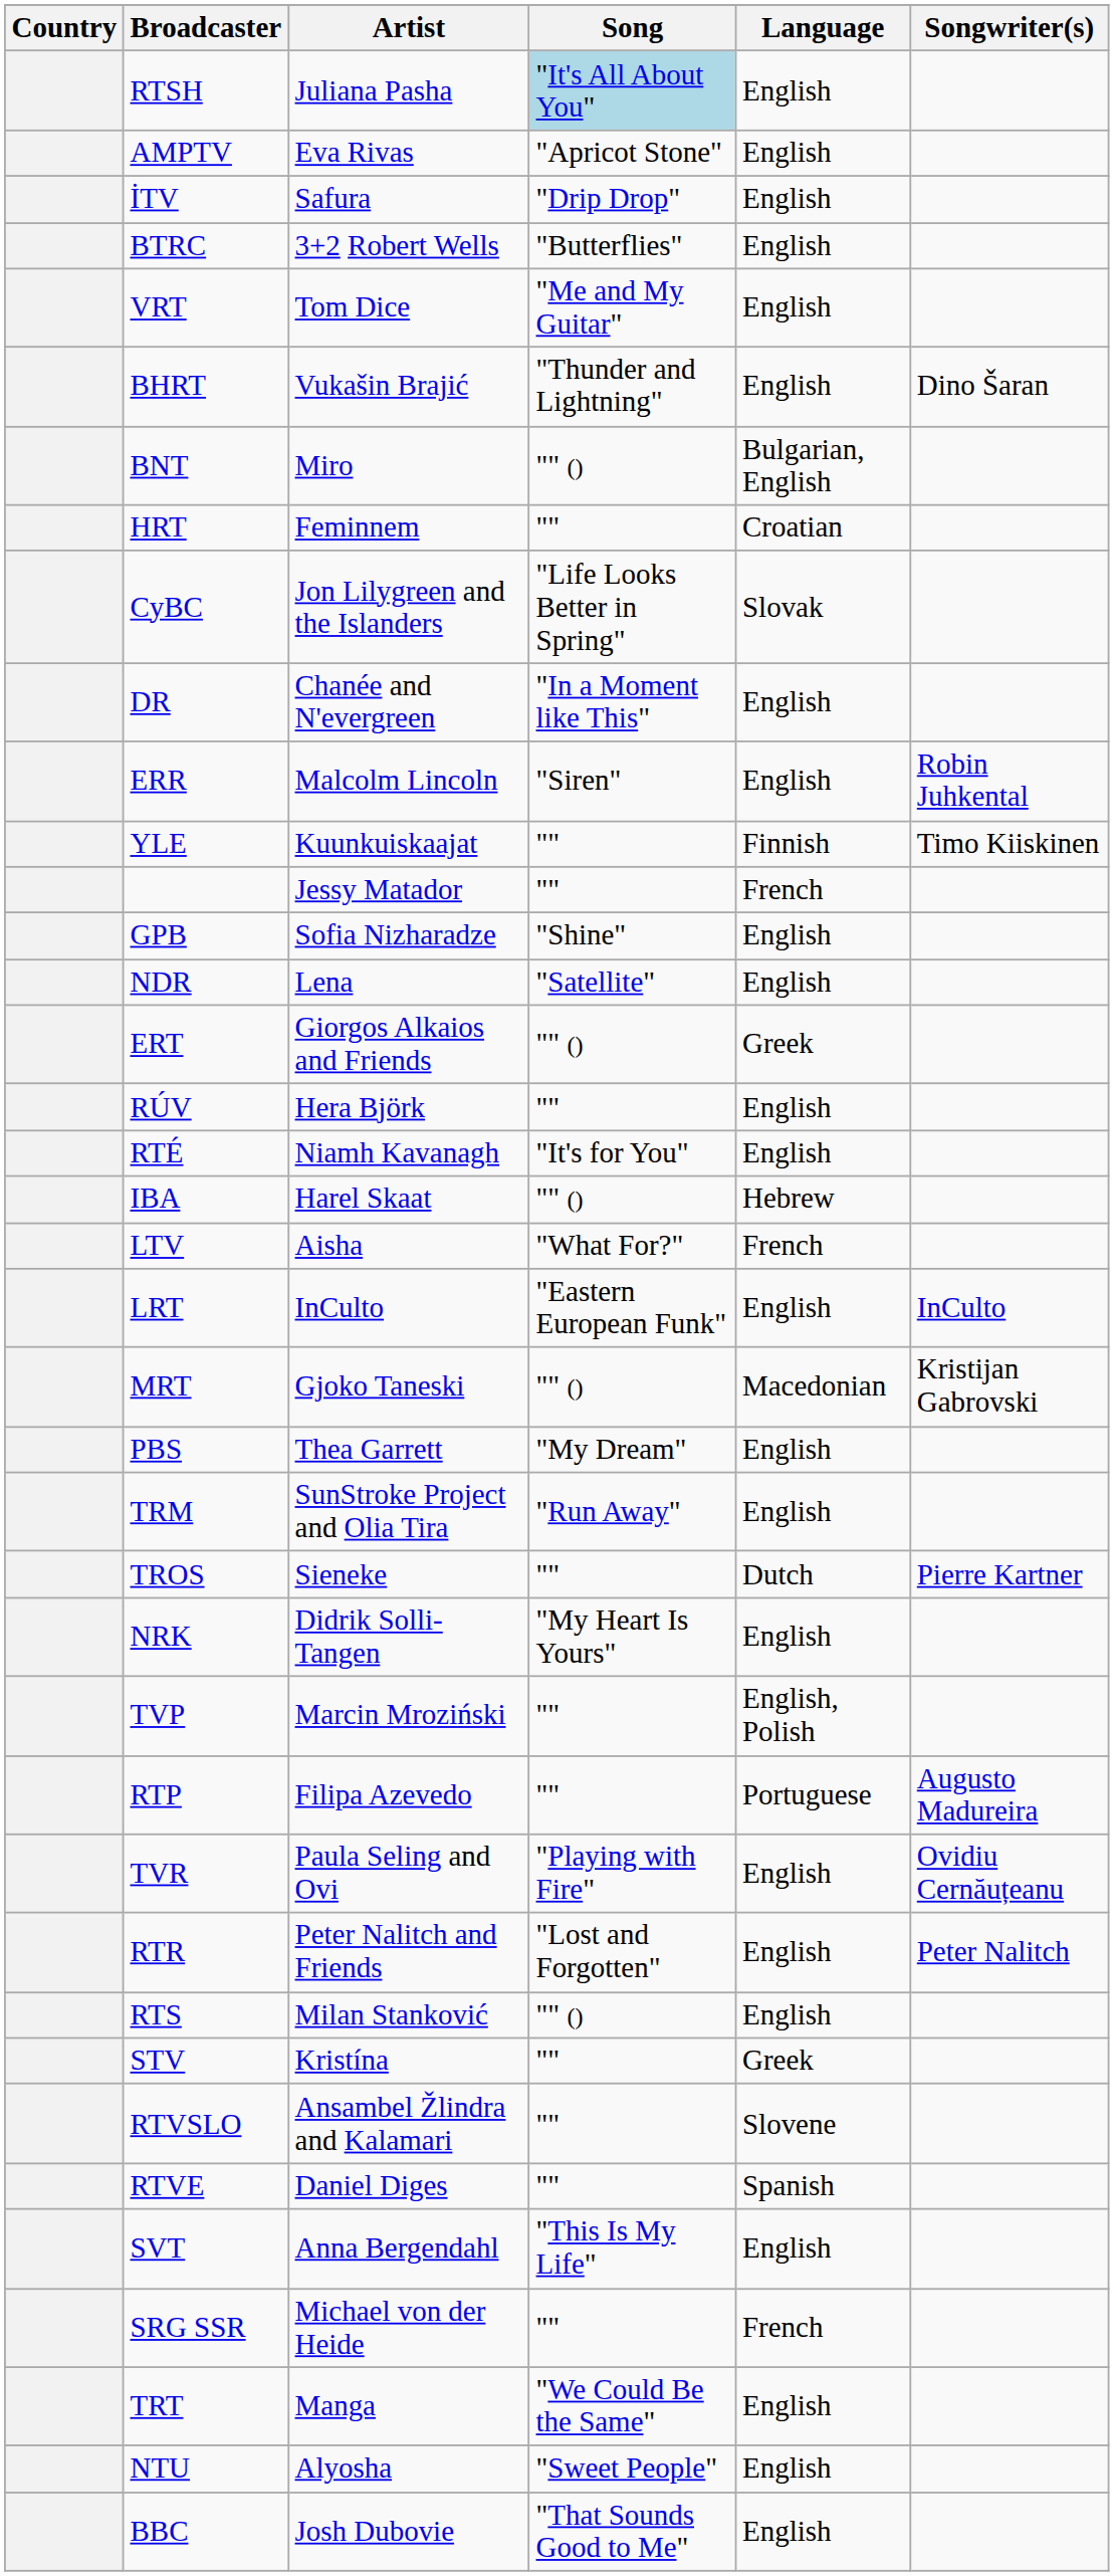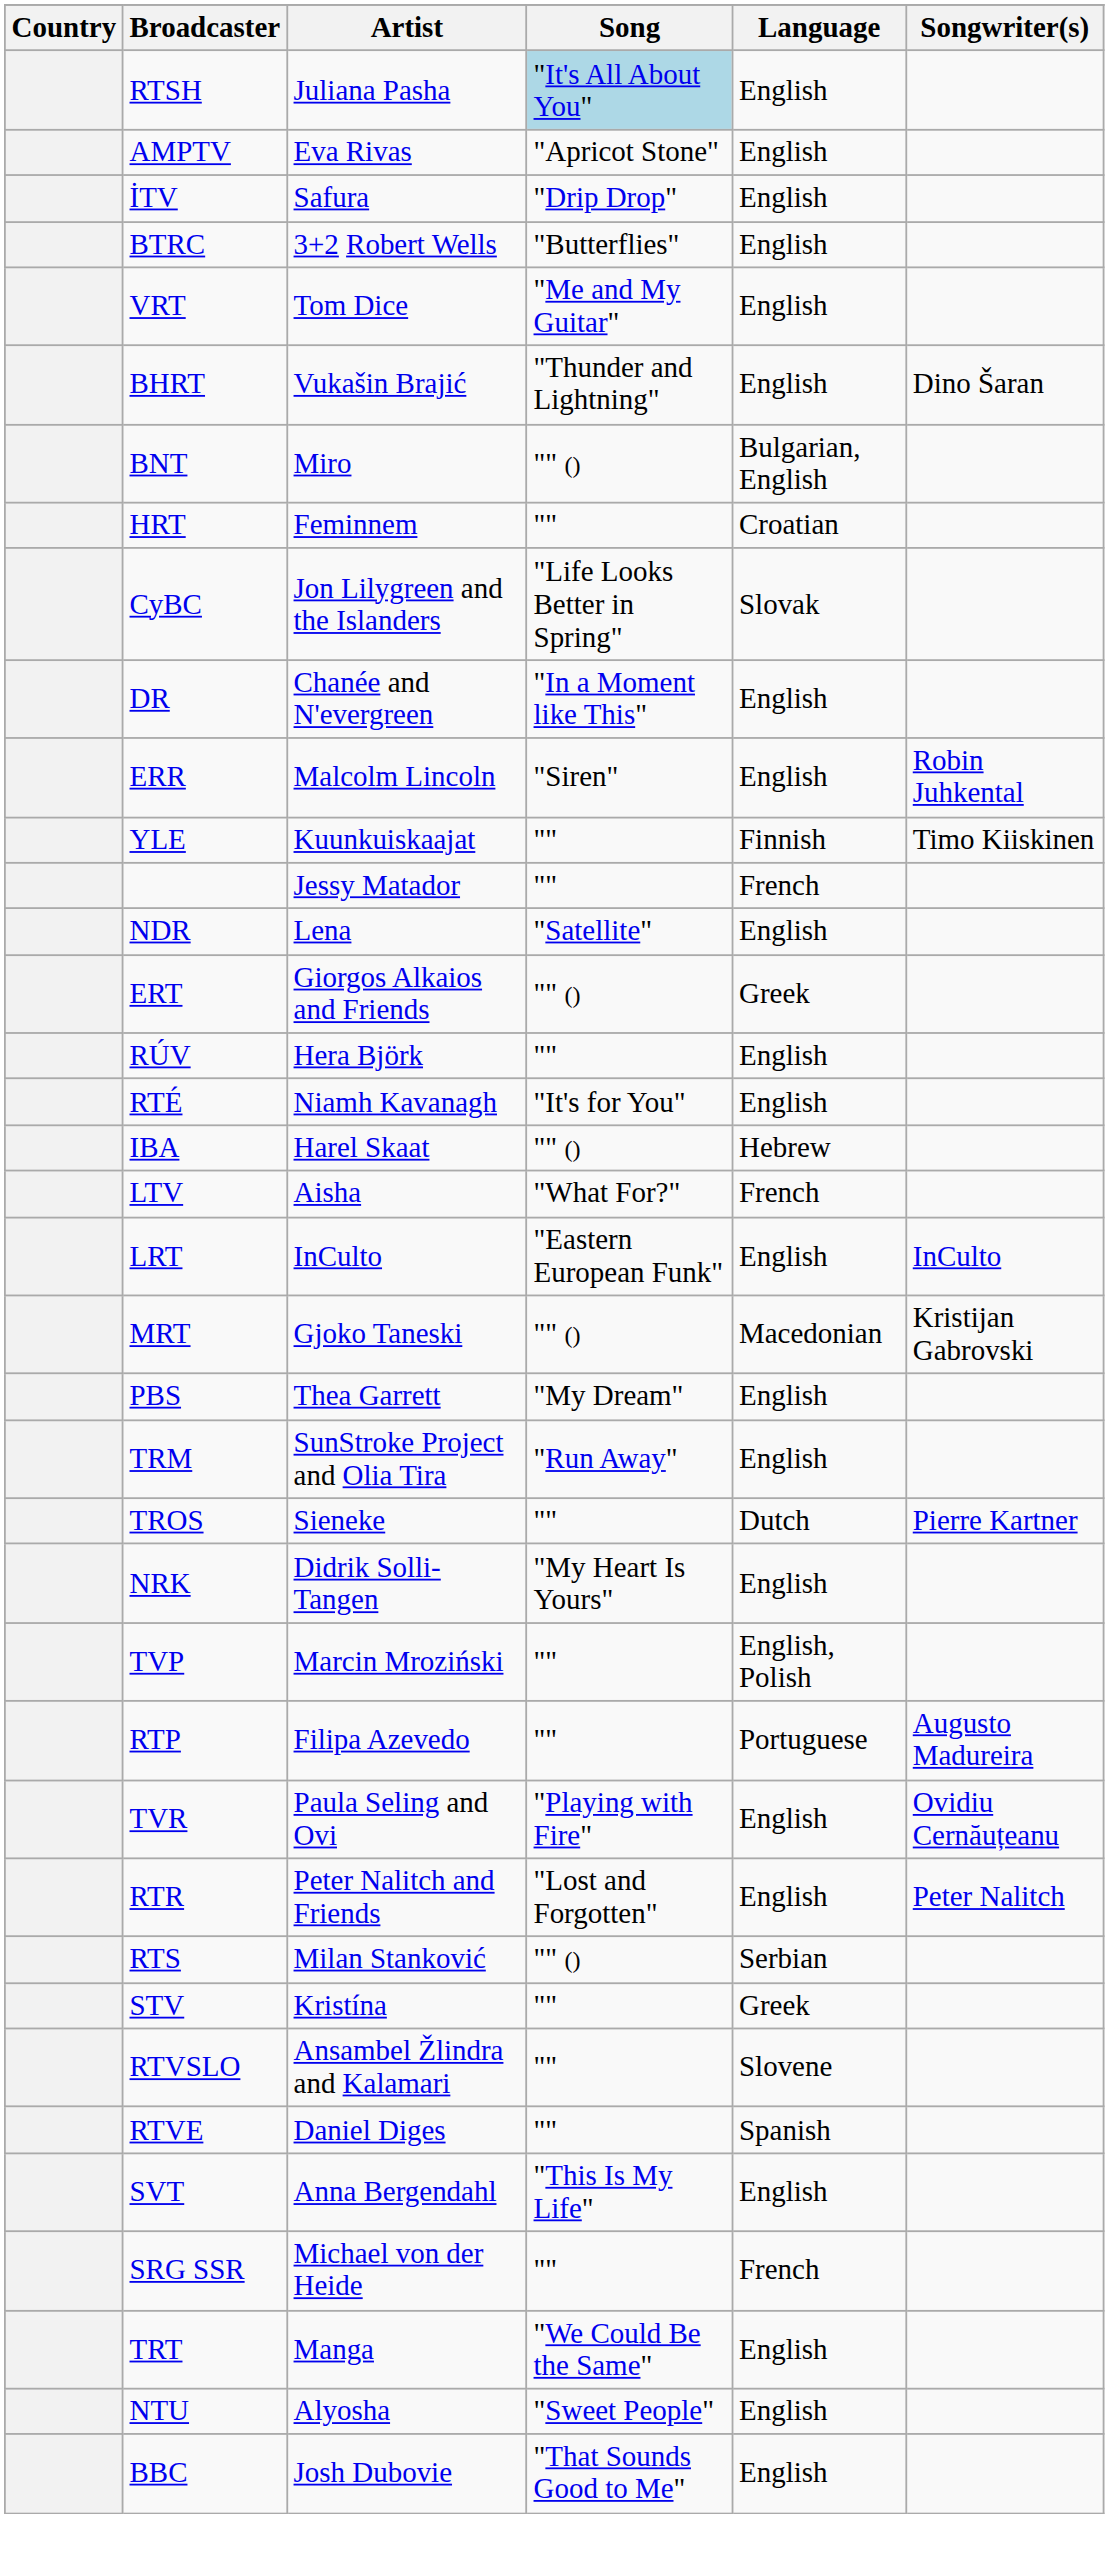- row: GPB | Sofia Nizharadze | "Shine" | English
RTS | Language: English -> Serbian
